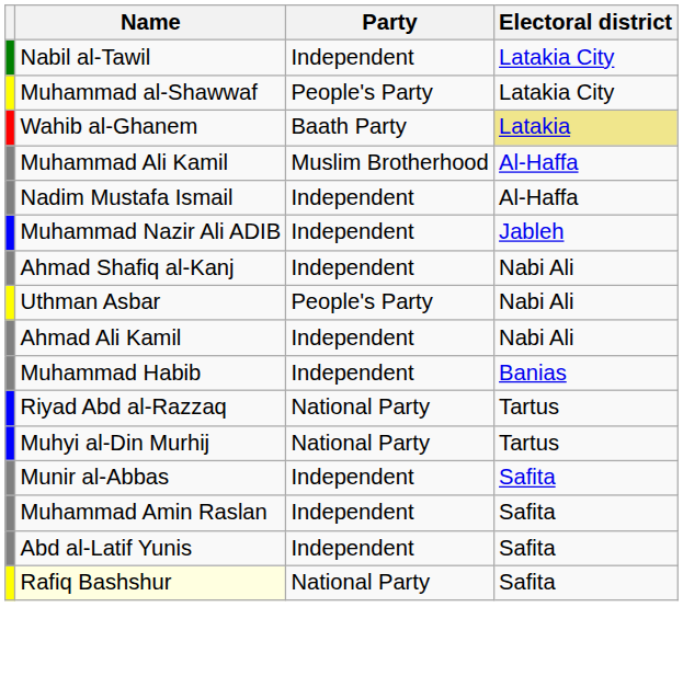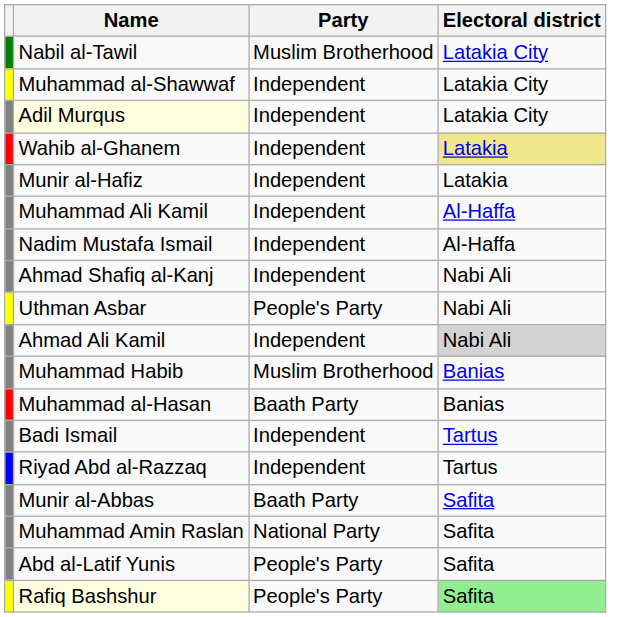Nabil al-Tawil | Party: Independent -> Muslim Brotherhood
Muhammad al-Shawwaf | Party: People's Party -> Independent
+ row: Adil Murqus | Independent | Latakia City
Wahib al-Ghanem | Party: Baath Party -> Independent
+ row: Munir al-Hafiz | Independent | Latakia
Muhammad Ali Kamil | Party: Muslim Brotherhood -> Independent
- row: Muhammad Nazir Ali ADIB | Independent | Jableh
Ahmad Ali Kamil | Electoral district: no background -> lightgrey background
Muhammad Habib | Party: Independent -> Muslim Brotherhood
+ row: Muhammad al-Hasan | Baath Party | Banias
+ row: Badi Ismail | Independent | Tartus
Riyad Abd al-Razzaq | Party: National Party -> Independent
- row: Muhyi al-Din Murhij | National Party | Tartus
Munir al-Abbas | Party: Independent -> Baath Party
Muhammad Amin Raslan | Party: Independent -> National Party
Abd al-Latif Yunis | Party: Independent -> People's Party
Rafiq Bashshur | Party: National Party -> People's Party
Rafiq Bashshur | Electoral district: no background -> lightgreen background
